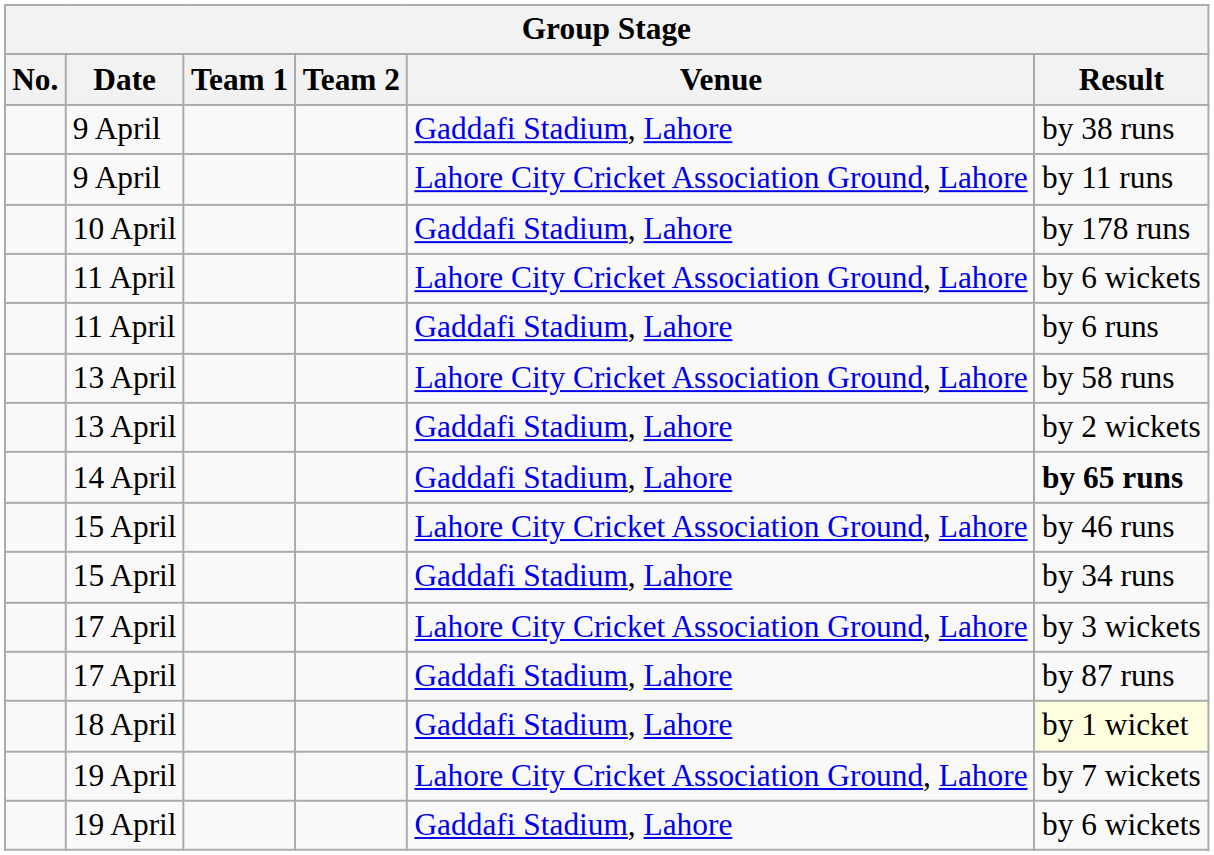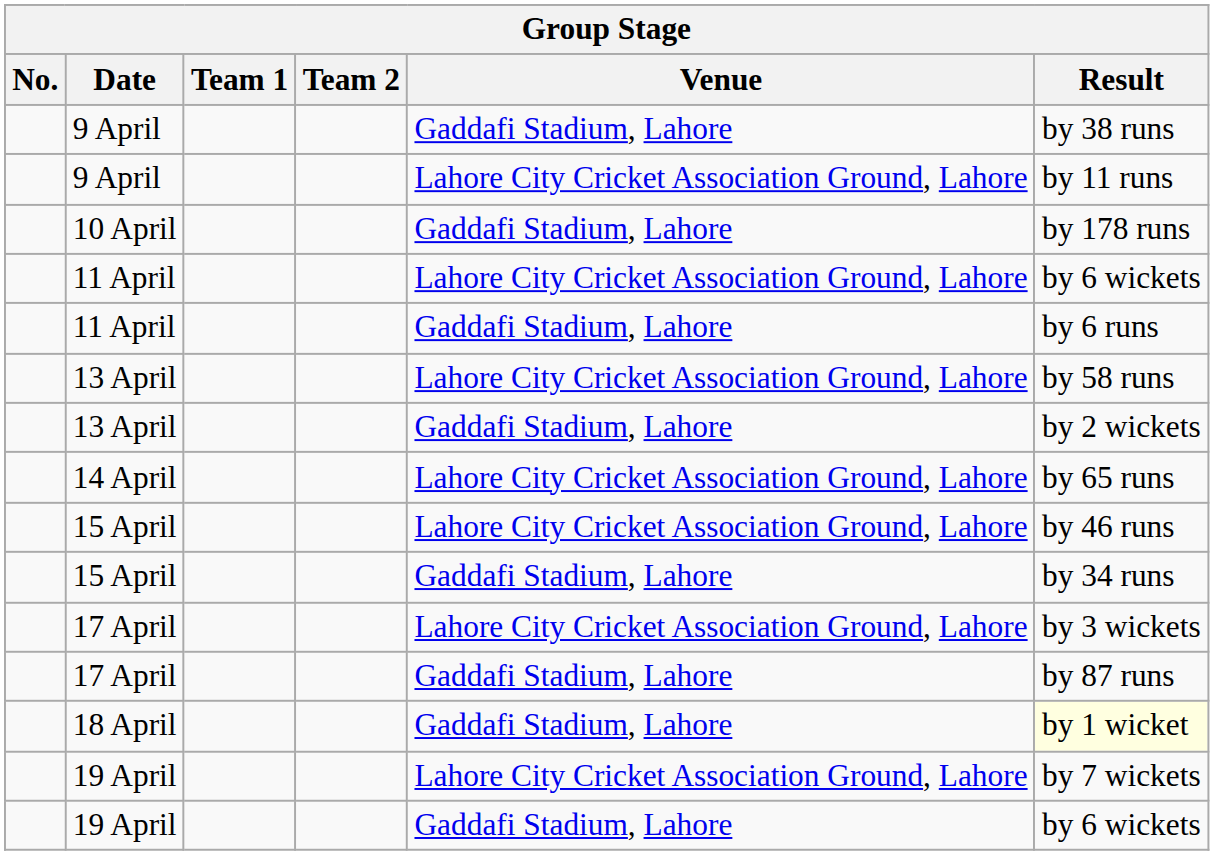14 April | Venue: Gaddafi Stadium, Lahore -> Lahore City Cricket Association Ground, Lahore
14 April | Result: bold -> normal
